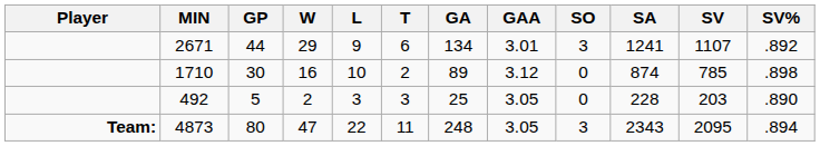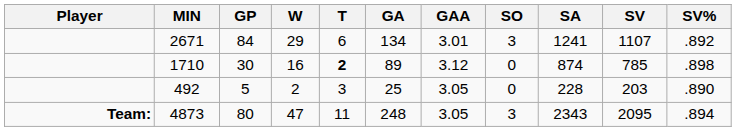- column: L | 9 | 10 | 3 | 22
2671 | GP: 44 -> 84
1710 | T: normal -> bold
